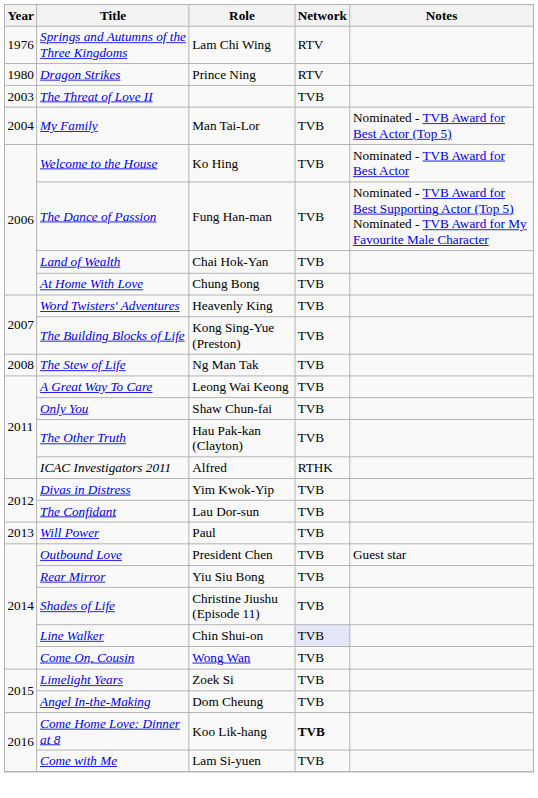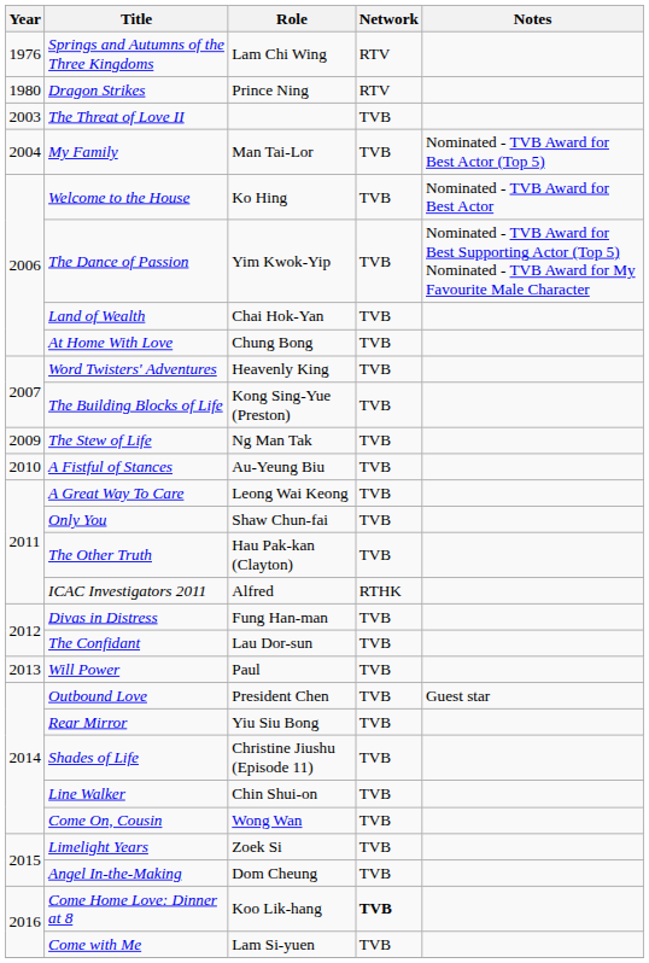The Dance of Passion | Role: Fung Han-man -> Yim Kwok-Yip
The Stew of Life | Year: 2008 -> 2009
+ row: 2010 | A Fistful of Stances | Au-Yeung Biu | TVB
Divas in Distress | Role: Yim Kwok-Yip -> Fung Han-man
Line Walker | Network: lavender background -> no background
